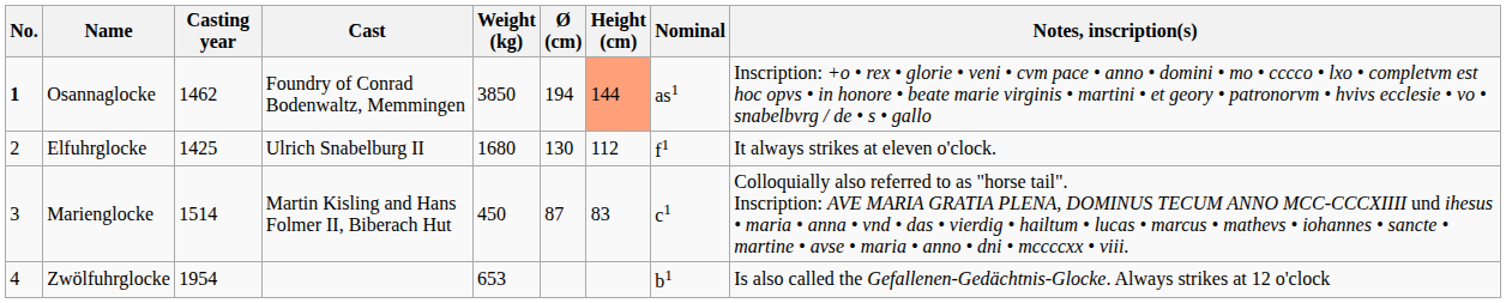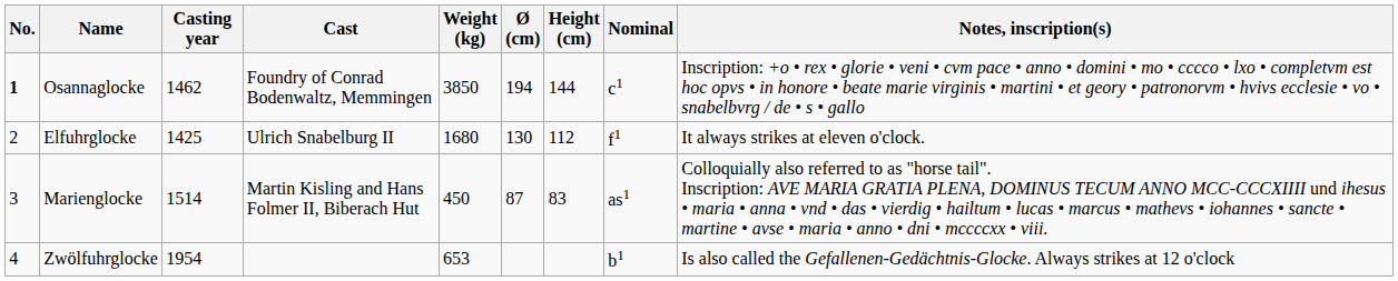Osannaglocke | Height (cm): lightsalmon background -> no background
Osannaglocke | Nominal: as1 -> c1
Marienglocke | Nominal: c1 -> as1
